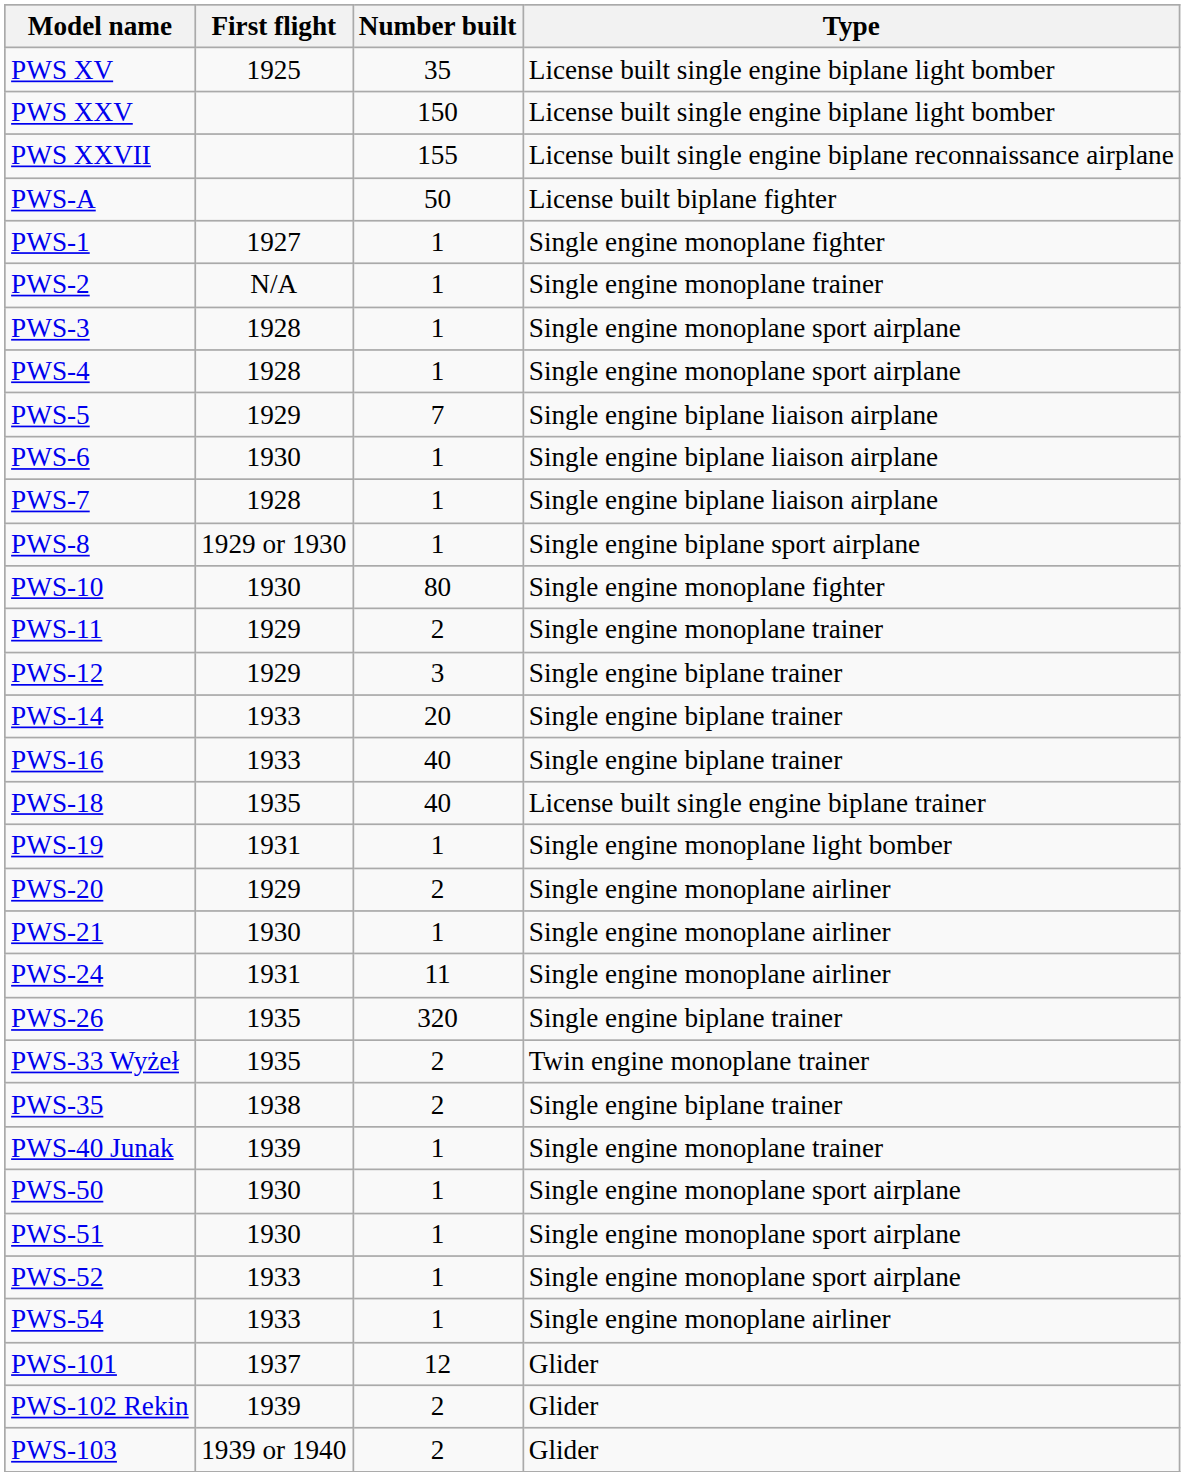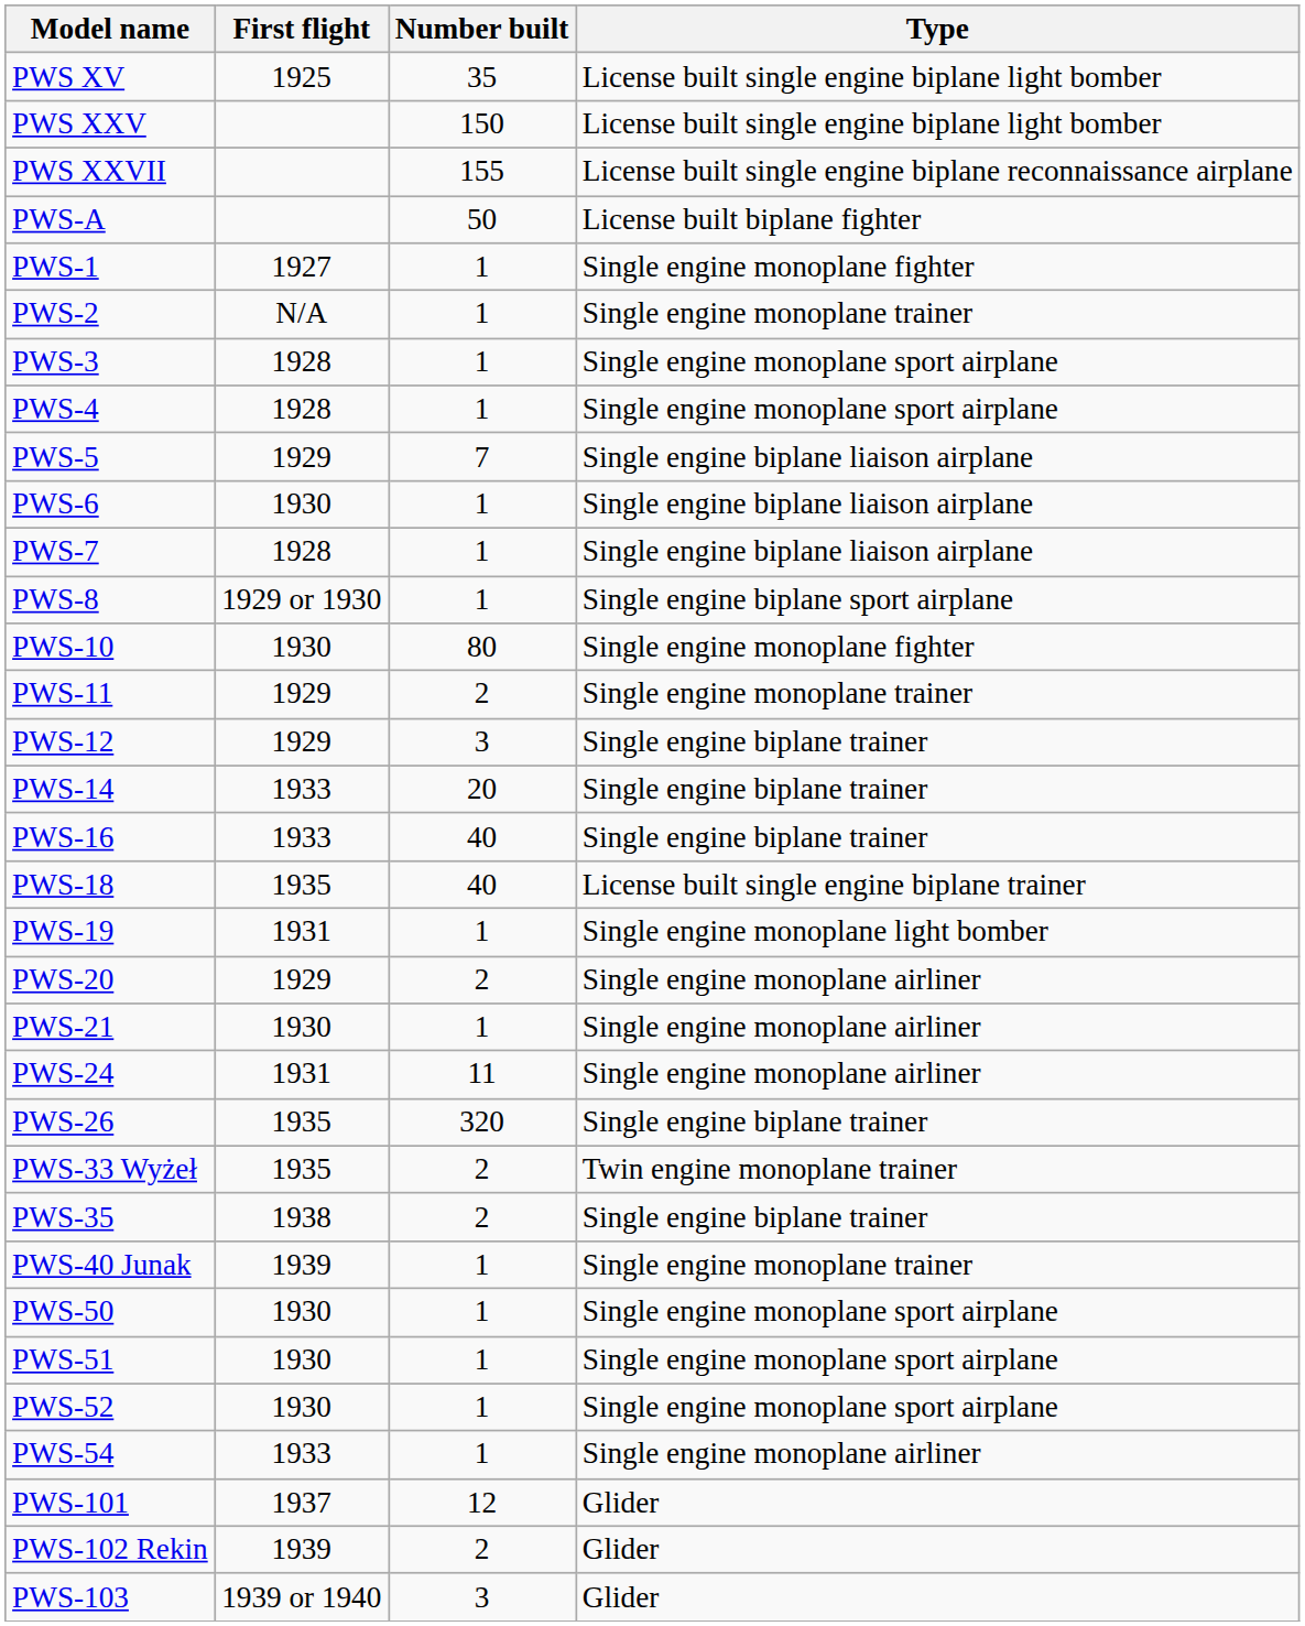PWS-52 | First flight: 1933 -> 1930
PWS-103 | Number built: 2 -> 3
